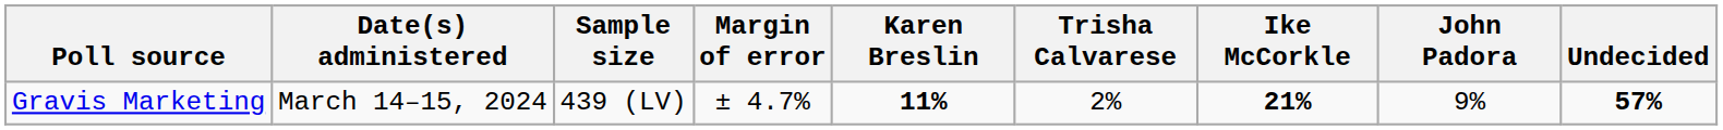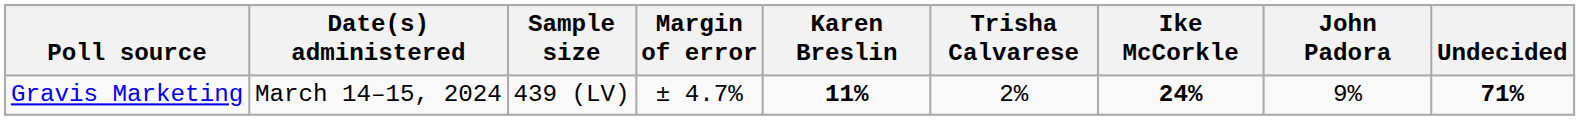Gravis Marketing | Ike McCorkle: 21% -> 24%
Gravis Marketing | Undecided: 57% -> 71%
